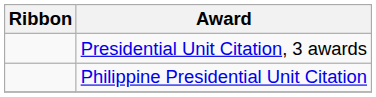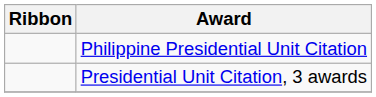rows swapped: Presidential Unit Citation, 3 awards <-> Philippine Presidential Unit Citation
